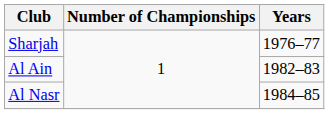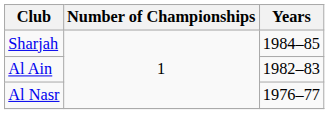Sharjah | Years: 1976–77 -> 1984–85
Al Nasr | Years: 1984–85 -> 1976–77
